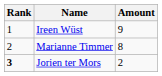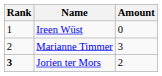Ireen Wüst | Amount: 9 -> 0
Marianne Timmer | Amount: 8 -> 3
